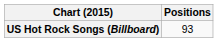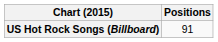US Hot Rock Songs (Billboard) | Positions: 93 -> 91
